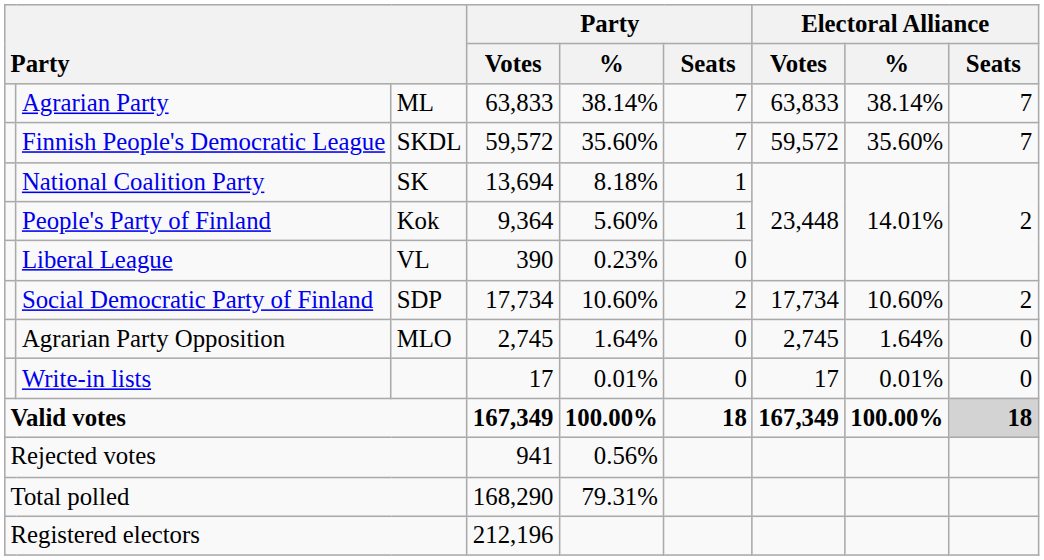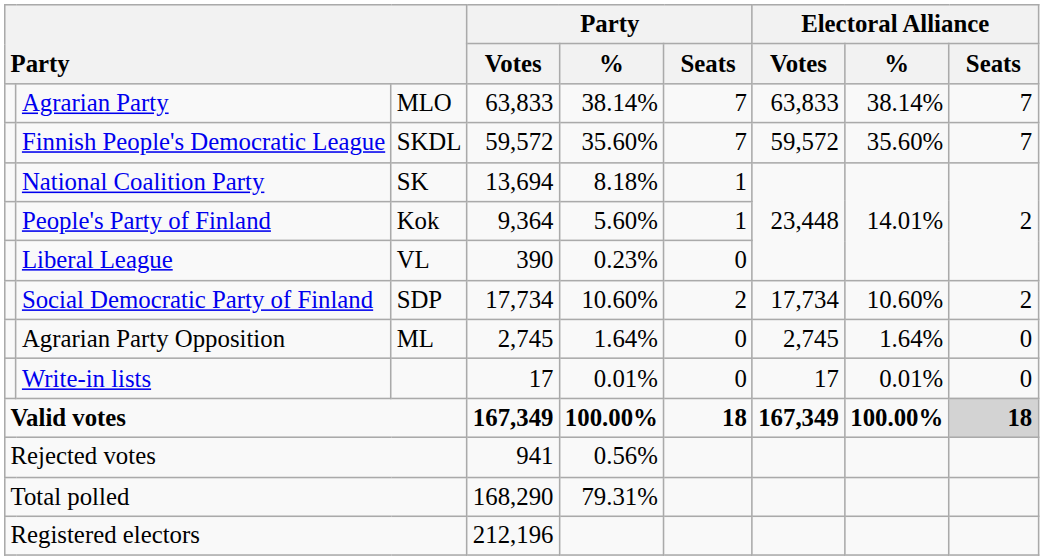Agrarian Party | column 3: ML -> MLO
Agrarian Party Opposition | column 3: MLO -> ML
